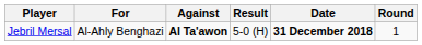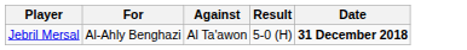- column: Round | 1
Jebril Mersal | Against: bold -> normal
